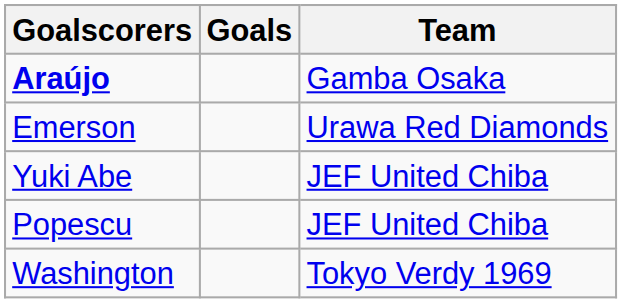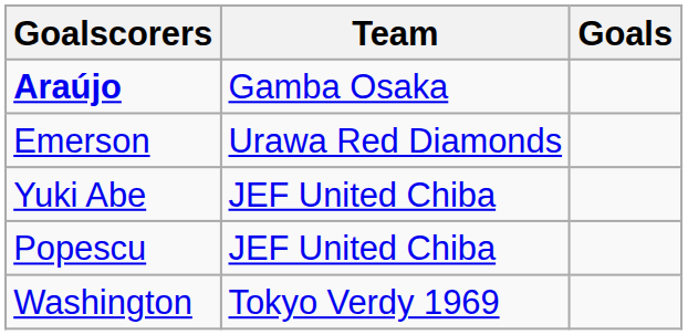columns swapped: Goals <-> Team
